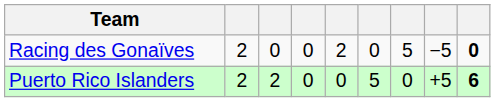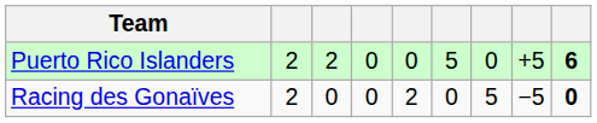rows swapped: Puerto Rico Islanders <-> Racing des Gonaïves
